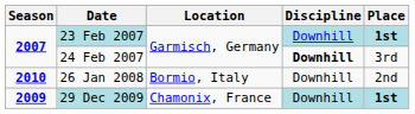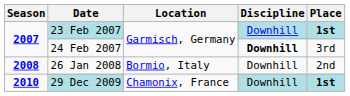26 Jan 2008 | Season: 2010 -> 2008
29 Dec 2009 | Season: 2009 -> 2010
